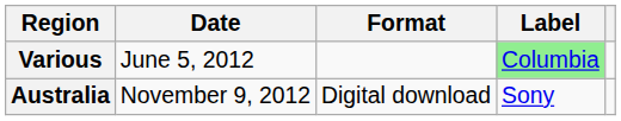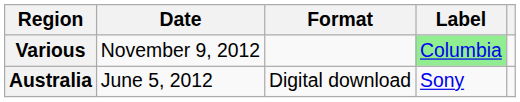Various | Date: June 5, 2012 -> November 9, 2012
Australia | Date: November 9, 2012 -> June 5, 2012
